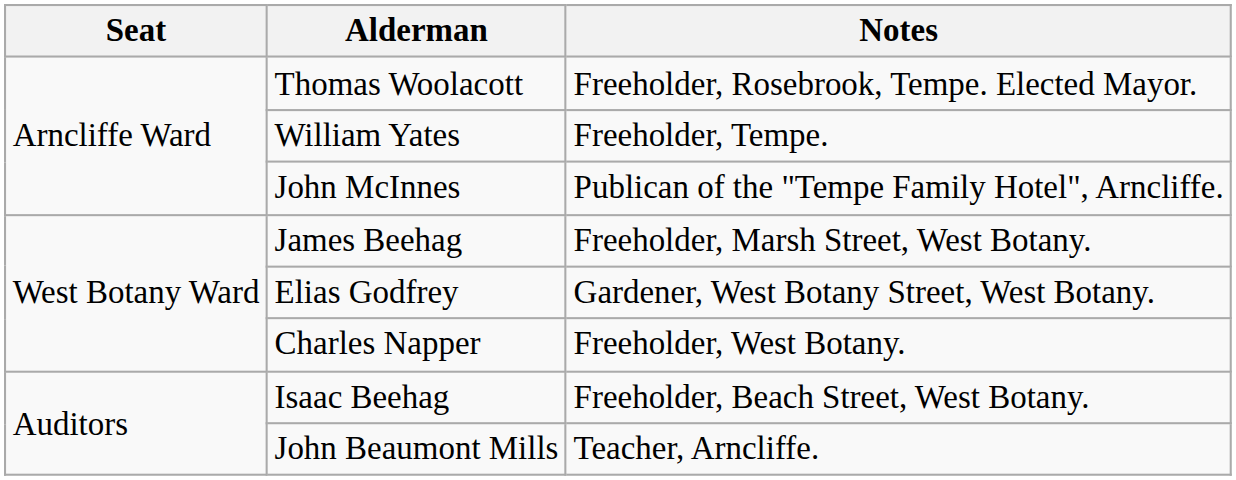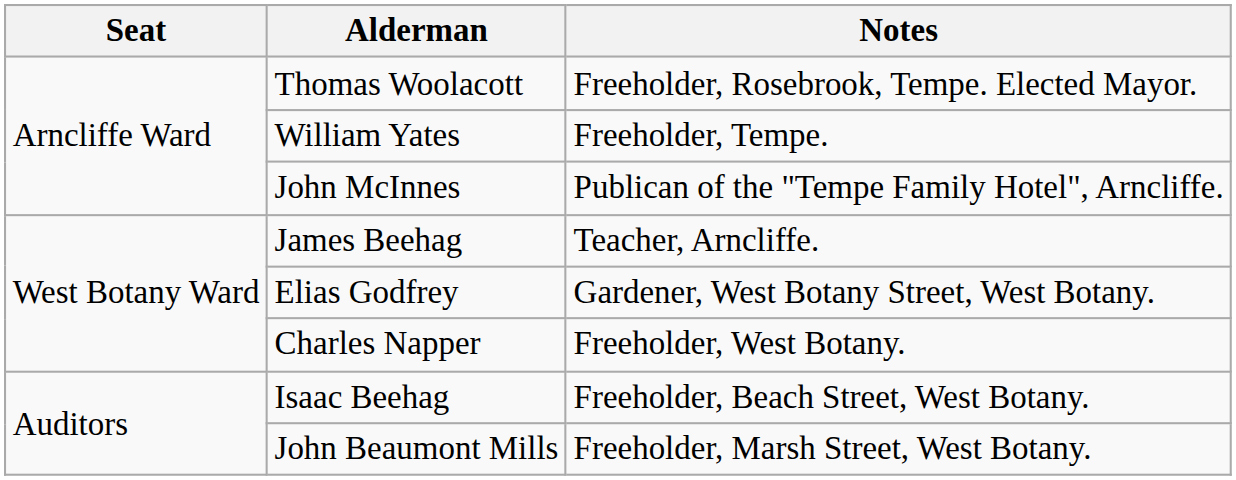James Beehag | Notes: Freeholder, Marsh Street, West Botany. -> Teacher, Arncliffe.
John Beaumont Mills | Notes: Teacher, Arncliffe. -> Freeholder, Marsh Street, West Botany.
